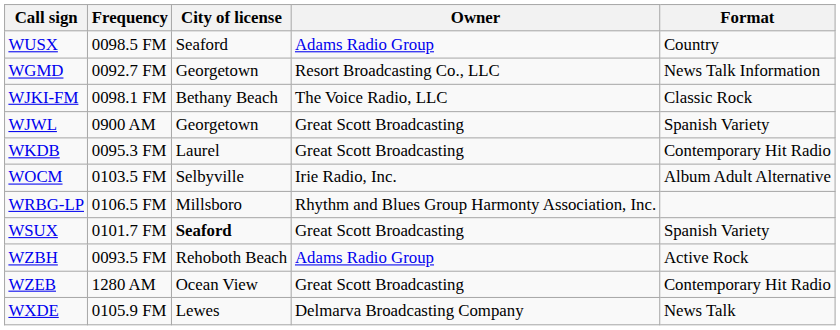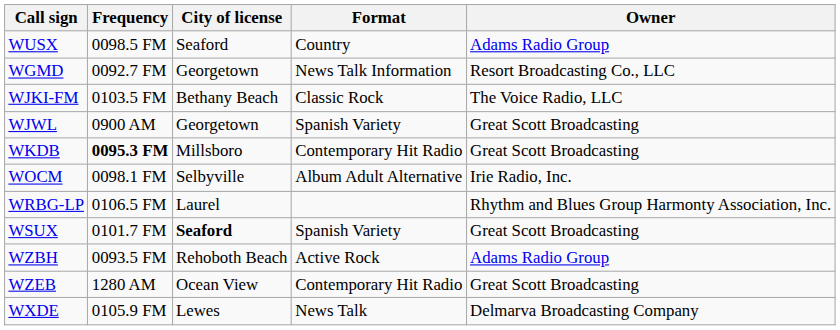columns swapped: Owner <-> Format
WJKI-FM | Frequency: 0098.1 FM -> 0103.5 FM
WKDB | Frequency: normal -> bold
WKDB | City of license: Laurel -> Millsboro
WOCM | Frequency: 0103.5 FM -> 0098.1 FM
WRBG-LP | City of license: Millsboro -> Laurel
